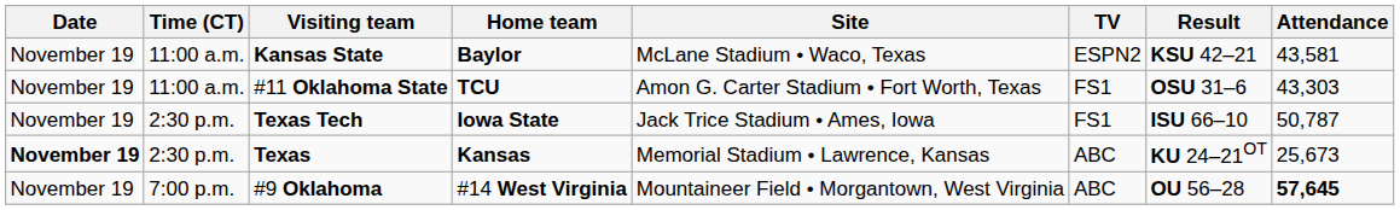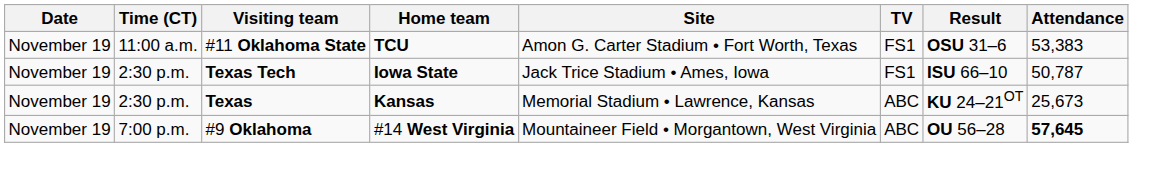- row: November 19 | 11:00 a.m. | Kansas State | Baylor | McLane Stadium • Waco, Texas | ESPN2 | KSU 42–21 | 43,581
#11 Oklahoma State | Attendance: 43,303 -> 53,383
Texas | Date: bold -> normal
